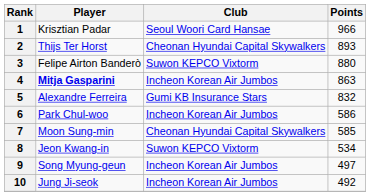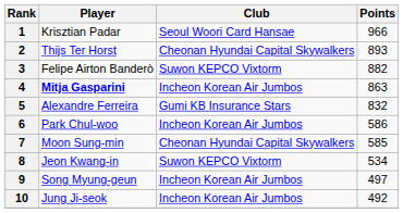3 | Points: 880 -> 882
